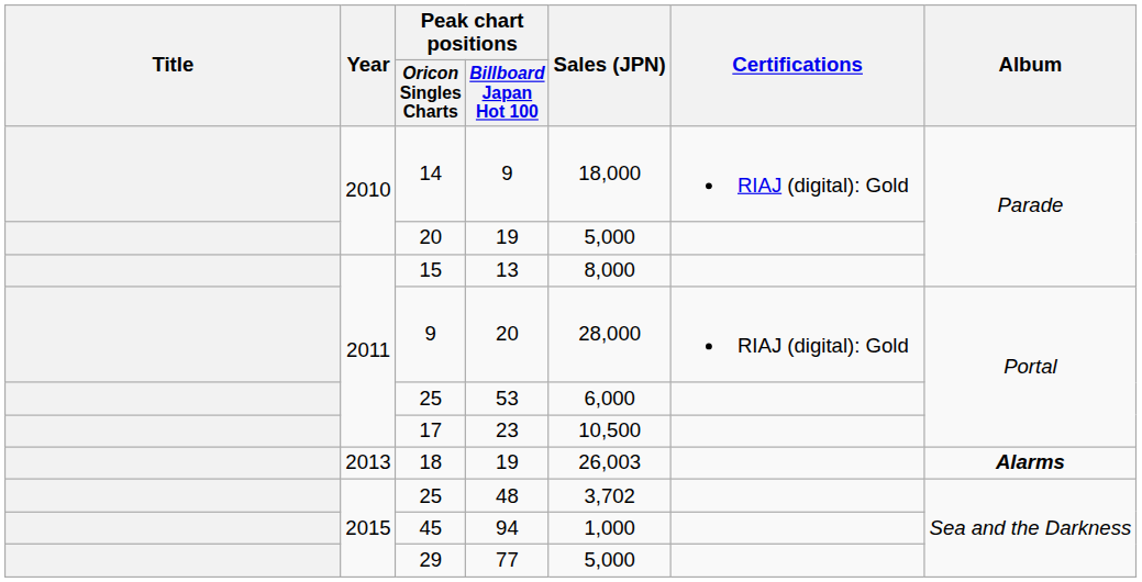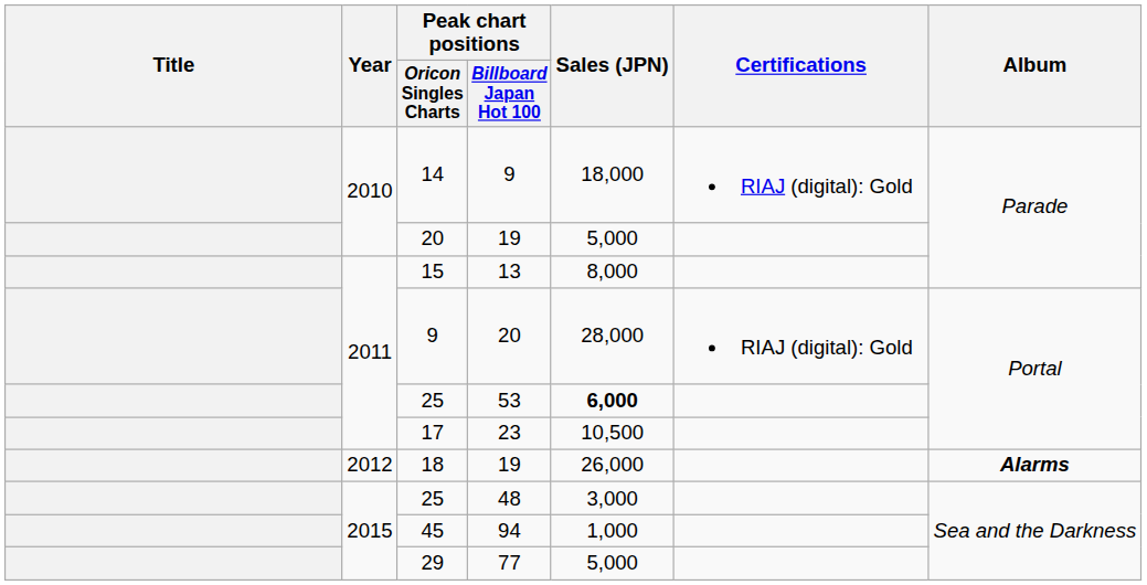25 / 53 | Sales (JPN): normal -> bold
18 | Year: 2013 -> 2012
18 | Sales (JPN): 26,003 -> 26,000
25 / 48 | Sales (JPN): 3,702 -> 3,000
